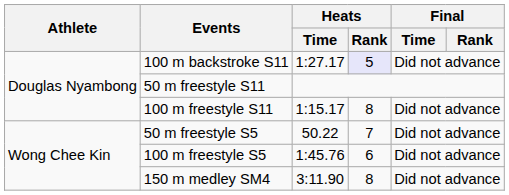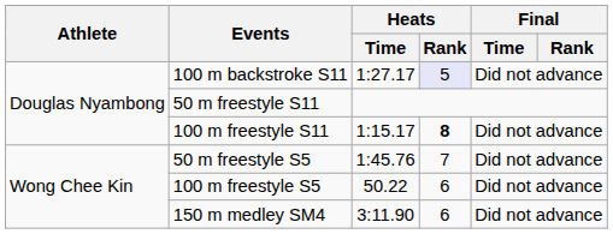100 m freestyle S11 | Heats / Rank: normal -> bold
50 m freestyle S5 | Heats / Time: 50.22 -> 1:45.76
100 m freestyle S5 | Heats / Time: 1:45.76 -> 50.22
150 m medley SM4 | Heats / Rank: 8 -> 6
